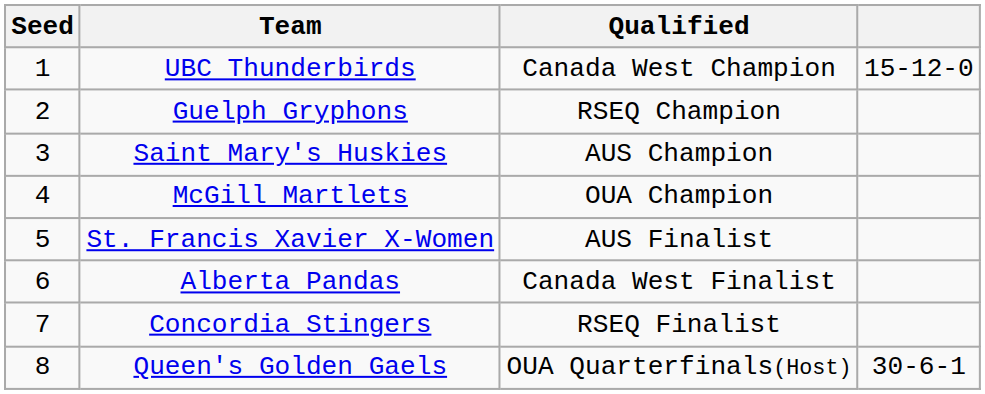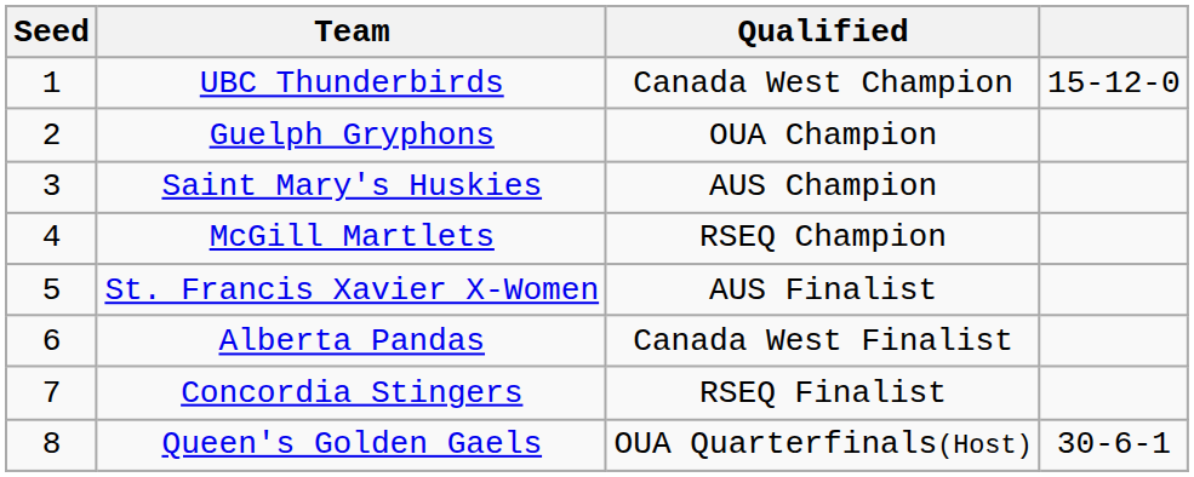Guelph Gryphons | Qualified: RSEQ Champion -> OUA Champion
McGill Martlets | Qualified: OUA Champion -> RSEQ Champion
